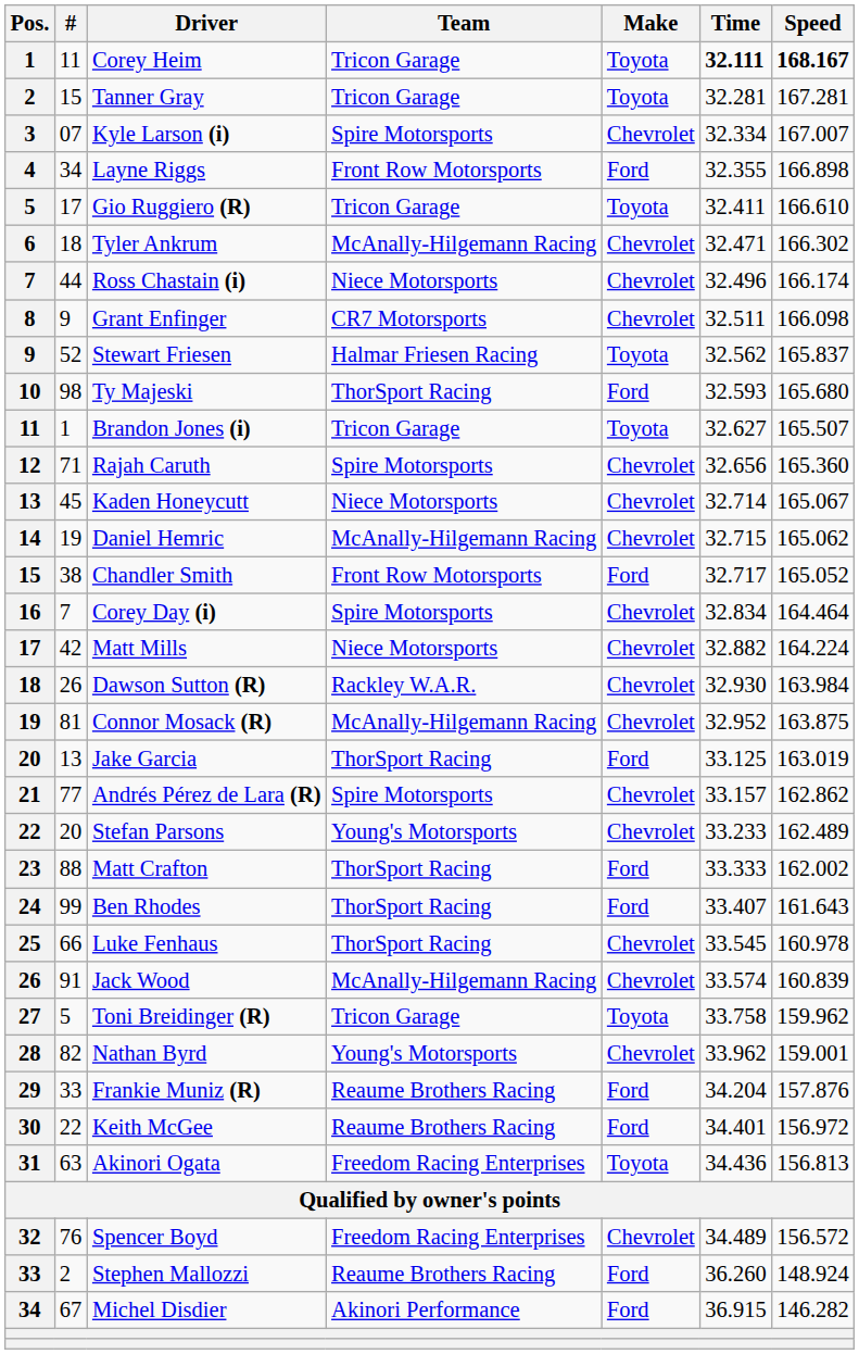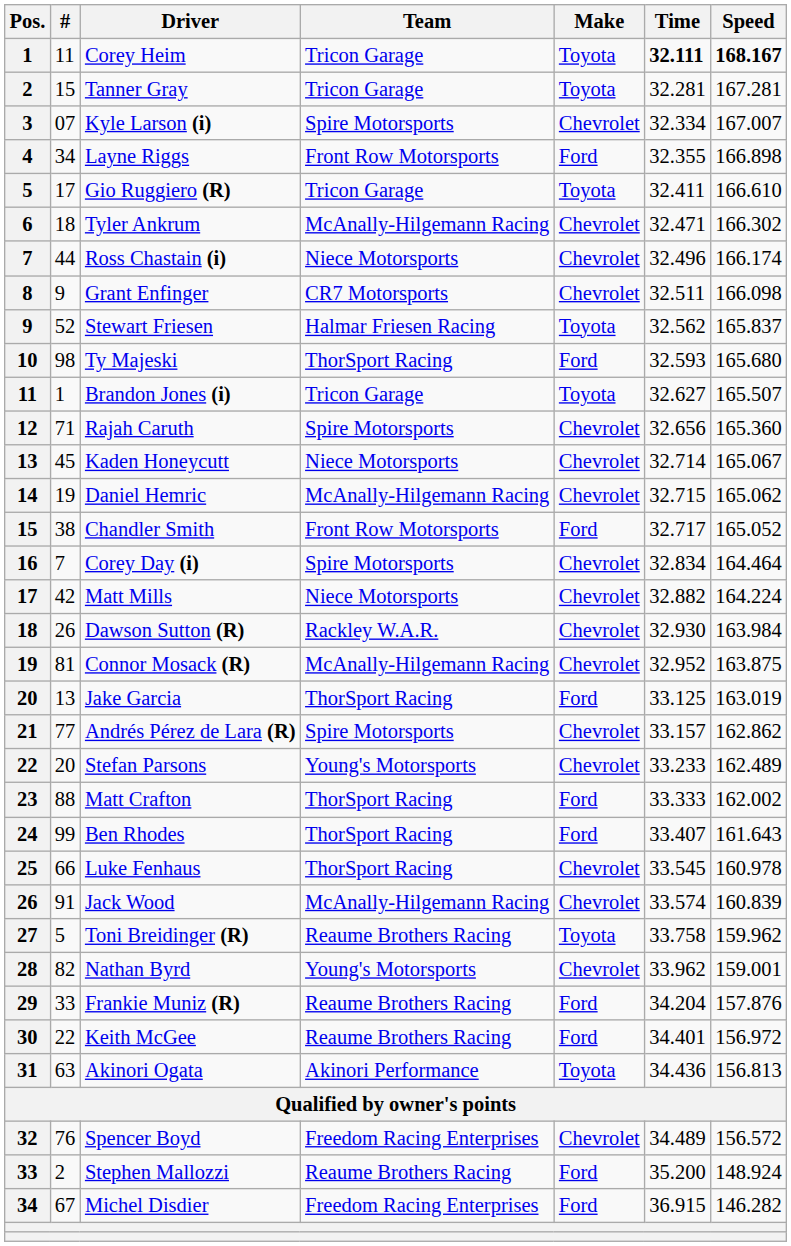Toni Breidinger (R) | Team: Tricon Garage -> Reaume Brothers Racing
Akinori Ogata | Team: Freedom Racing Enterprises -> Akinori Performance
Stephen Mallozzi | Time: 36.260 -> 35.200
Michel Disdier | Team: Akinori Performance -> Freedom Racing Enterprises
